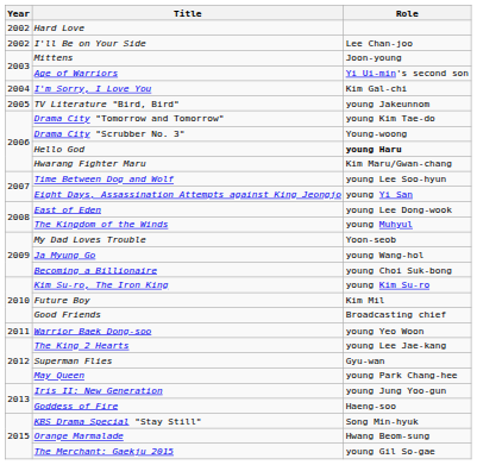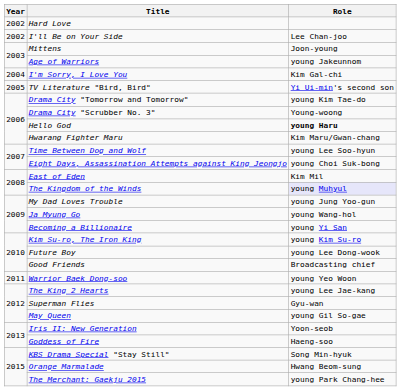Age of Warriors | Role: Yi Ui-min's second son -> young Jakeunnom
TV Literature "Bird, Bird" | Role: young Jakeunnom -> Yi Ui-min's second son
Eight Days, Assassination Attempts against King Jeongjo | Role: young Yi San -> young Choi Suk-bong
East of Eden | Role: young Lee Dong-wook -> Kim Mil
The Kingdom of the Winds | Role: no background -> lavender background
My Dad Loves Trouble | Role: Yoon-seob -> young Jung Yoo-gun
Becoming a Billionaire | Role: young Choi Suk-bong -> young Yi San
Future Boy | Role: Kim Mil -> young Lee Dong-wook
May Queen | Role: young Park Chang-hee -> young Gil So-gae
Iris II: New Generation | Role: young Jung Yoo-gun -> Yoon-seob
The Merchant: Gaekju 2015 | Role: young Gil So-gae -> young Park Chang-hee
